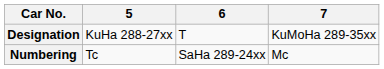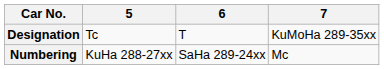Designation | 5: KuHa 288-27xx -> Tc
Numbering | 5: Tc -> KuHa 288-27xx
